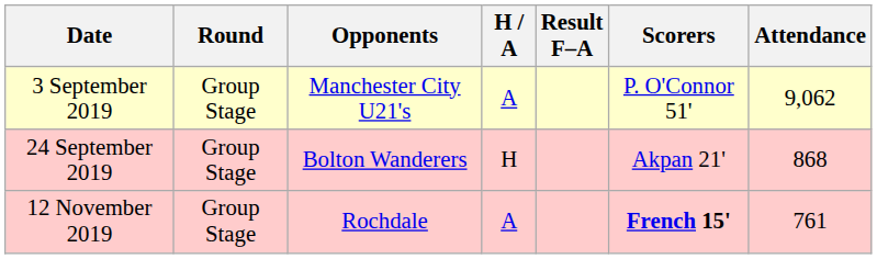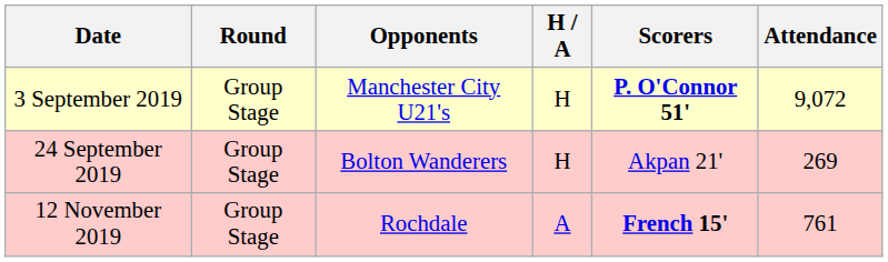- column: Result F–A
3 September 2019 | H / A: A -> H
3 September 2019 | Scorers: normal -> bold
3 September 2019 | Attendance: 9,062 -> 9,072
24 September 2019 | Attendance: 868 -> 269
